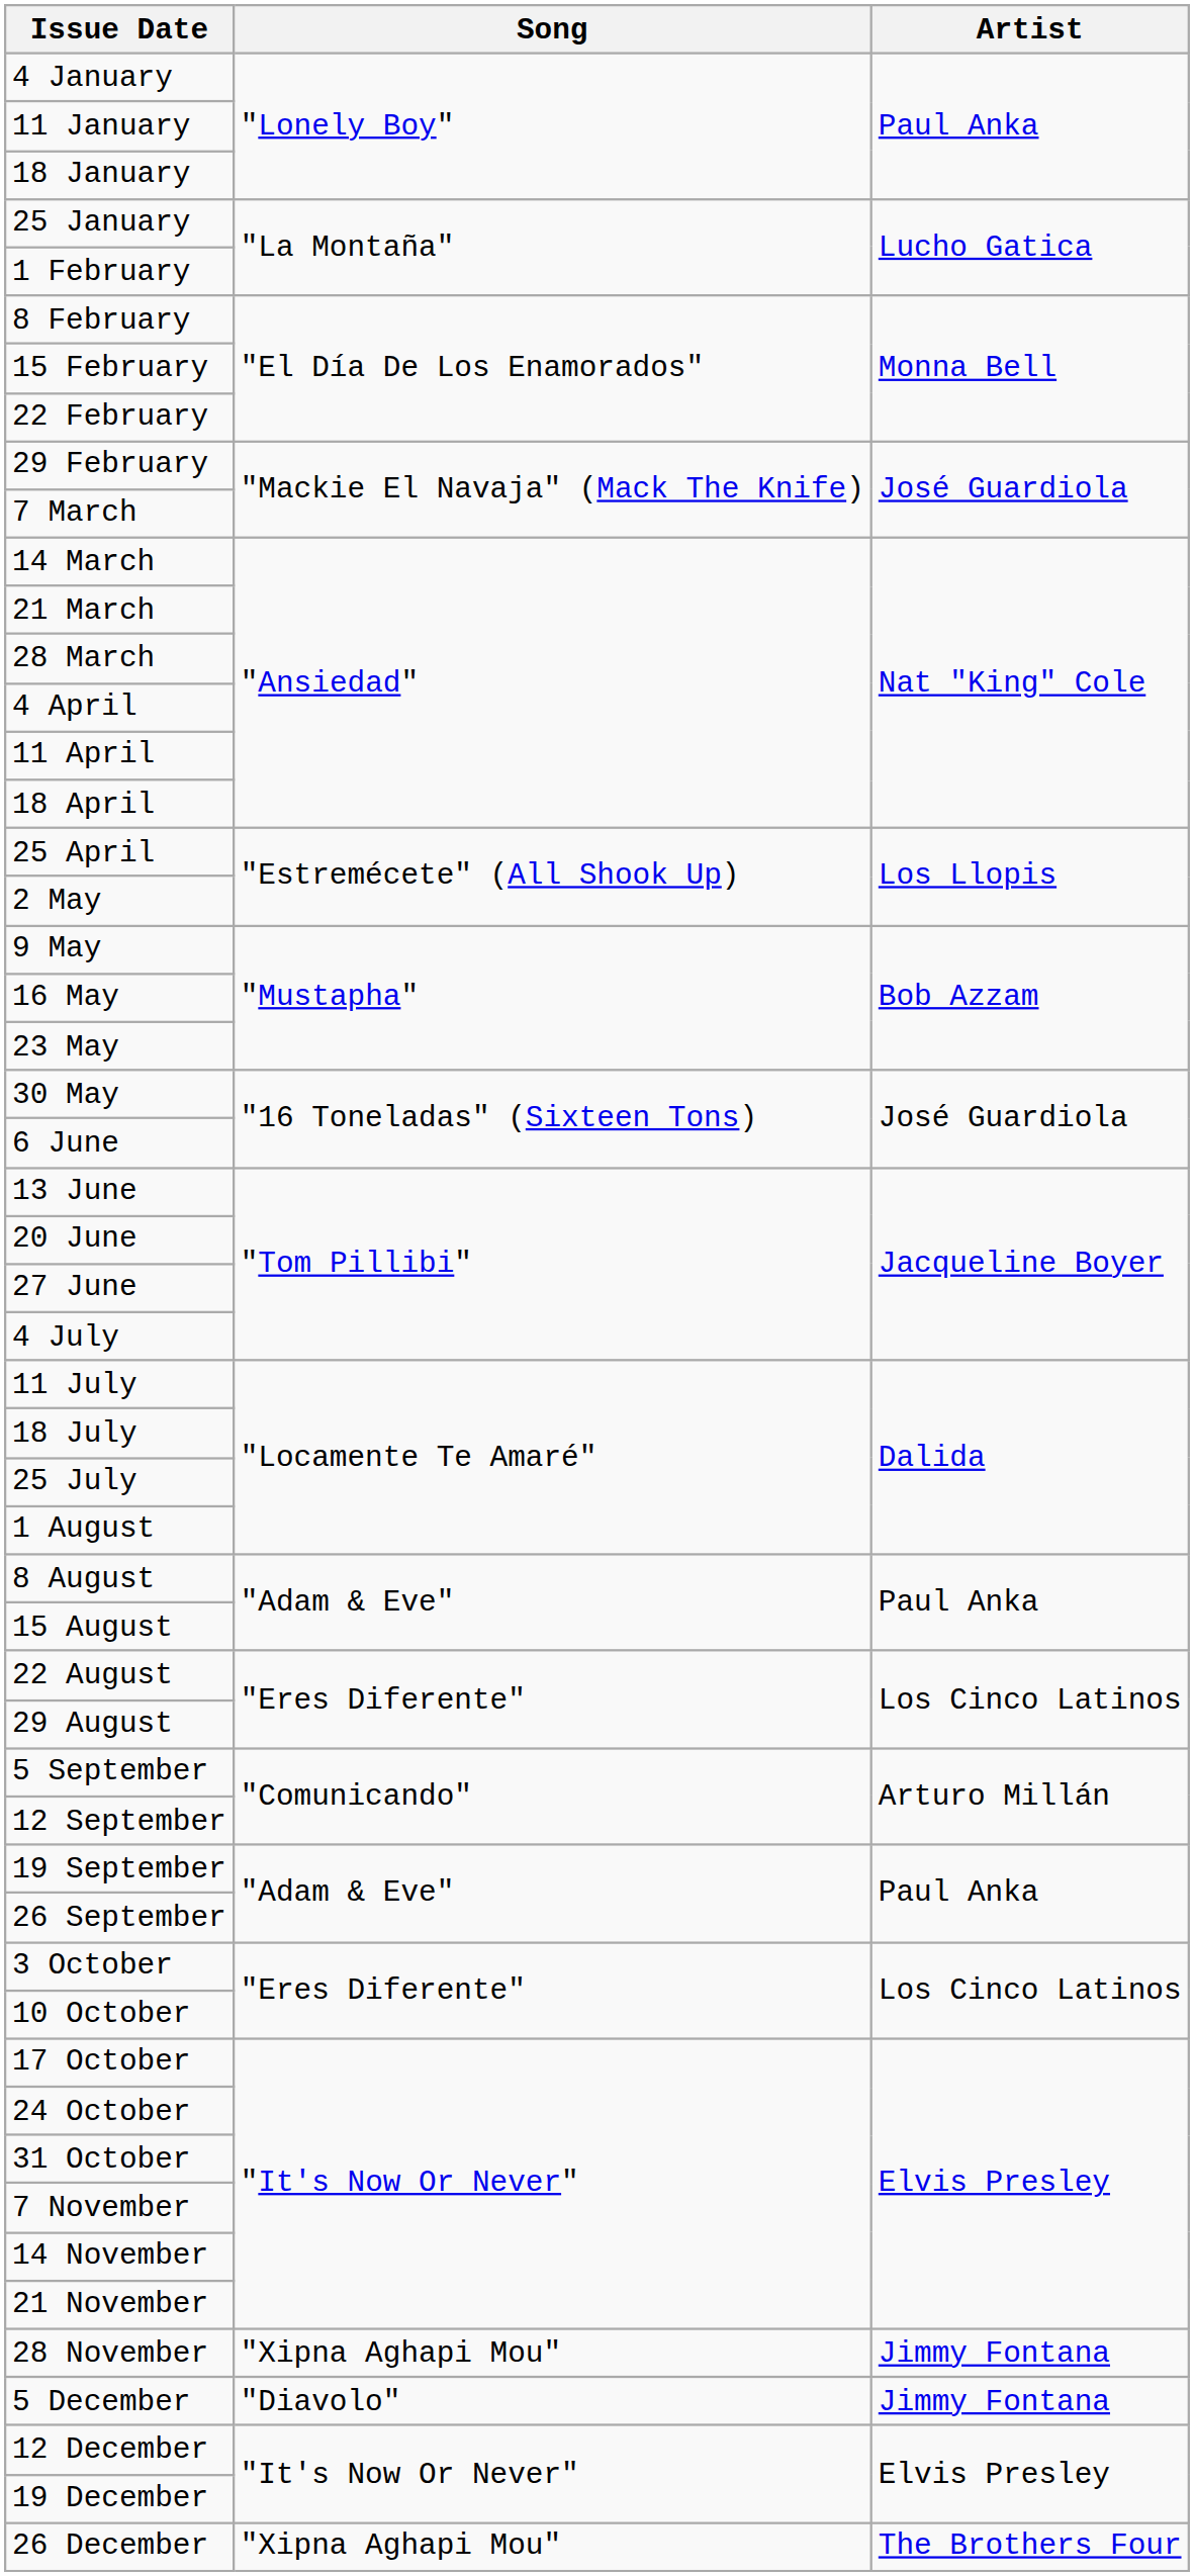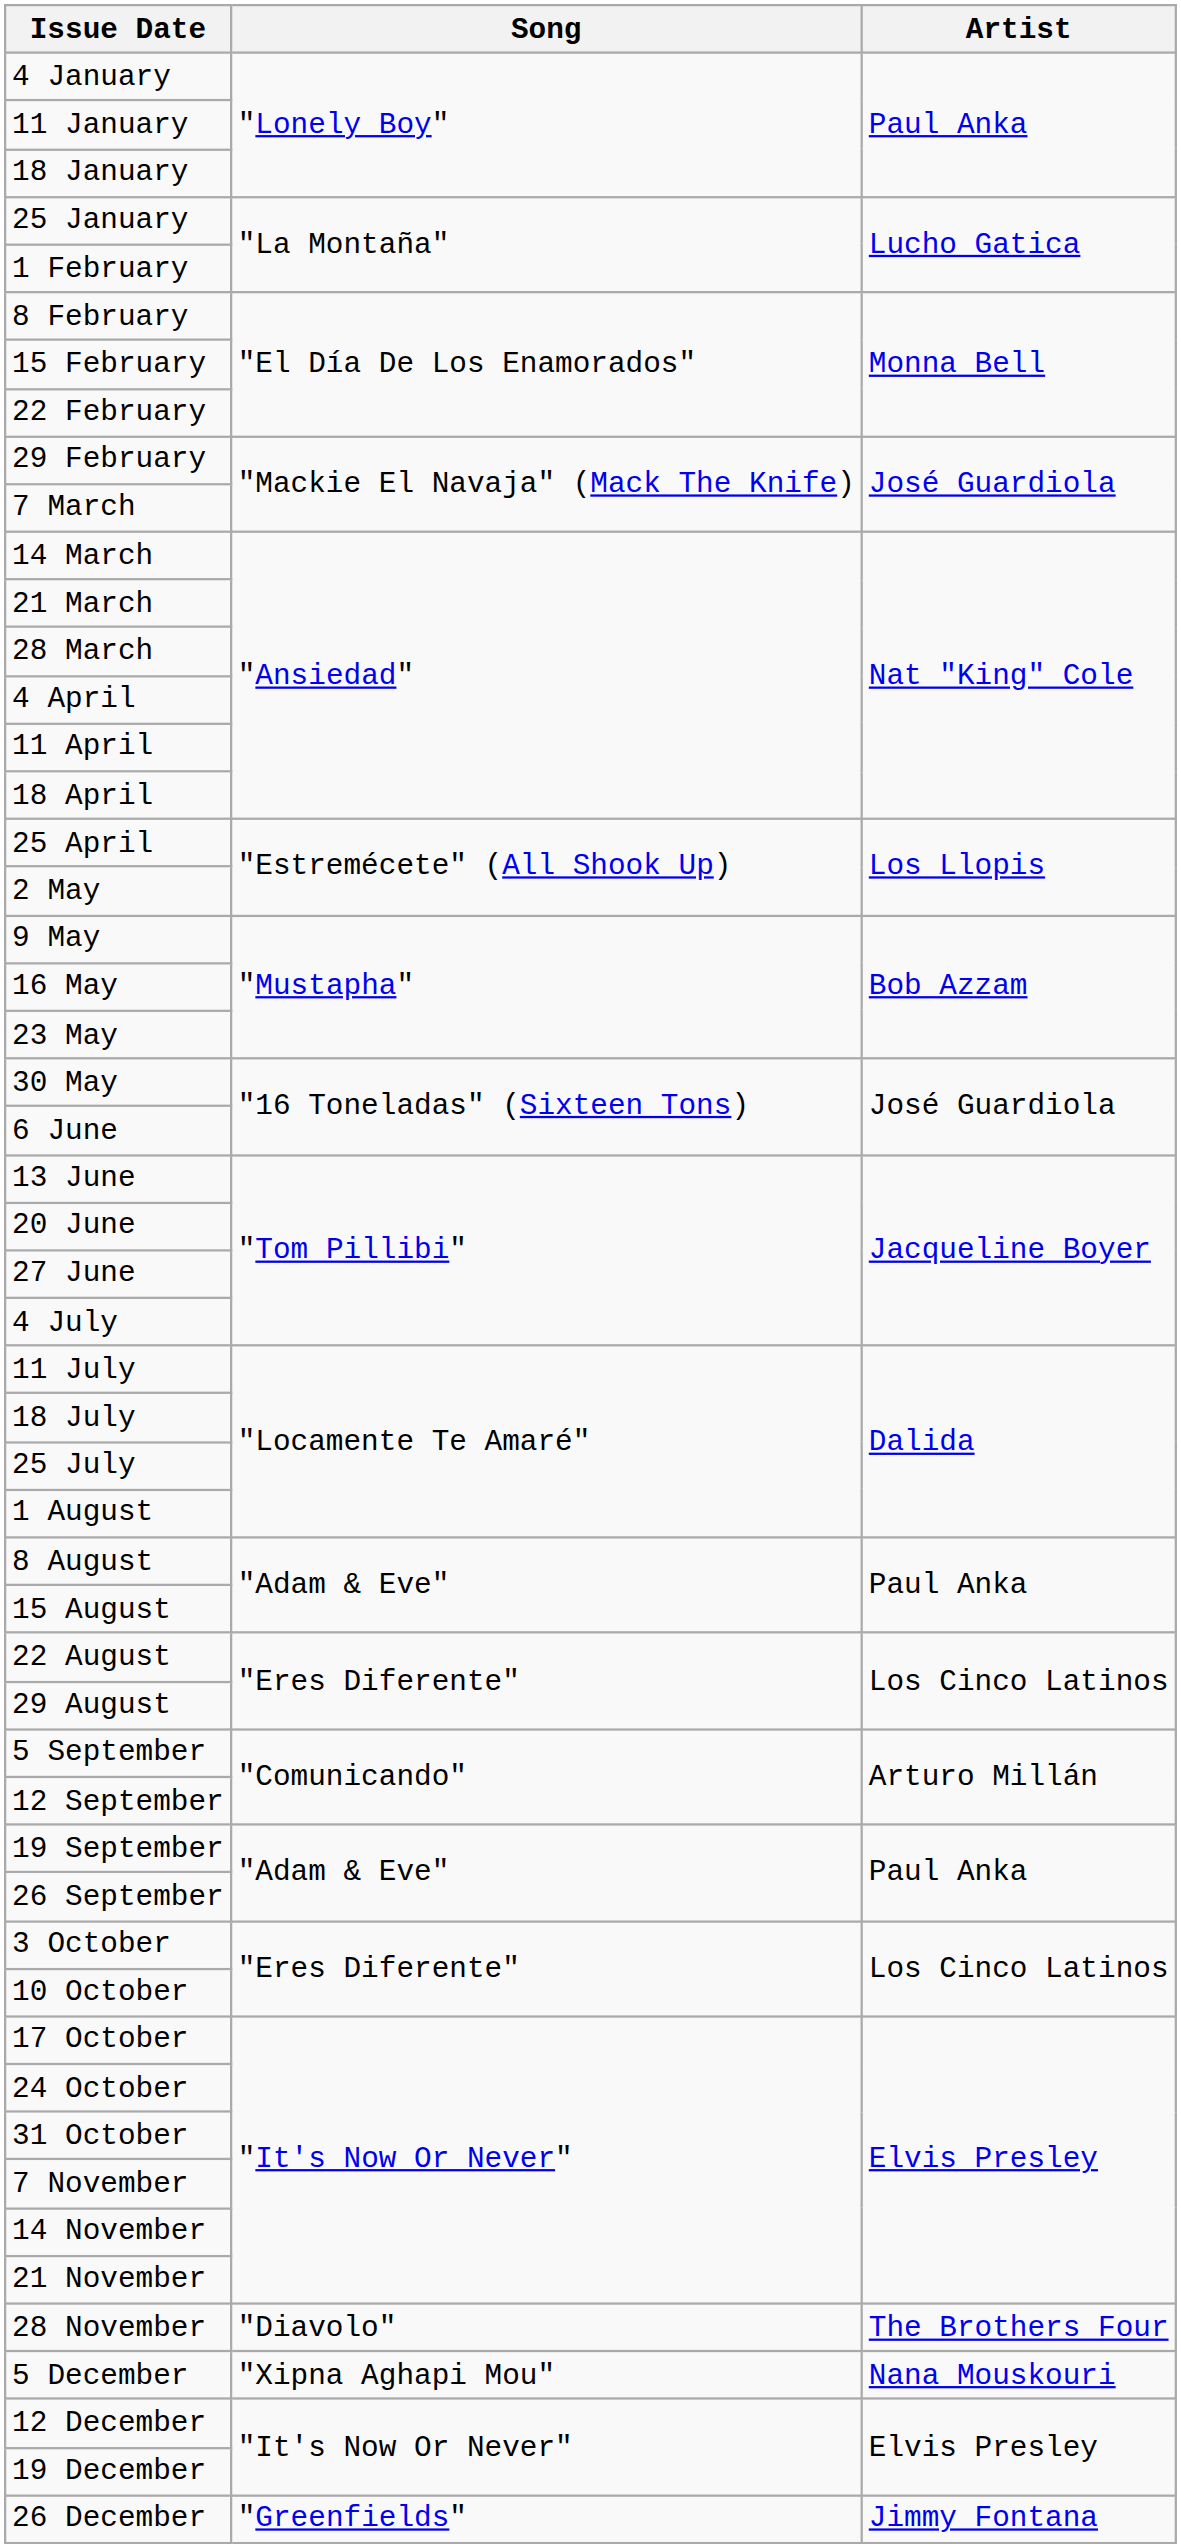28 November | Song: "Xipna Aghapi Mou" -> "Diavolo"
28 November | Artist: Jimmy Fontana -> The Brothers Four
5 December | Song: "Diavolo" -> "Xipna Aghapi Mou"
5 December | Artist: Jimmy Fontana -> Nana Mouskouri
26 December | Song: "Xipna Aghapi Mou" -> "Greenfields"
26 December | Artist: The Brothers Four -> Jimmy Fontana
